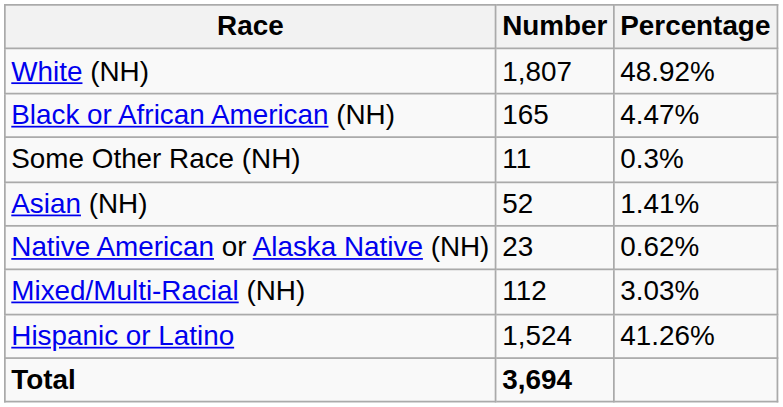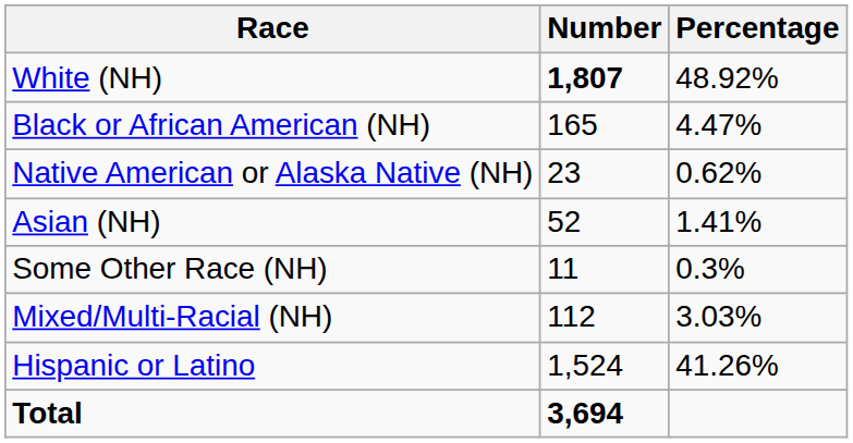White (NH) | Number: normal -> bold
rows swapped: Native American or Alaska Native (NH) <-> Some Other Race (NH)
